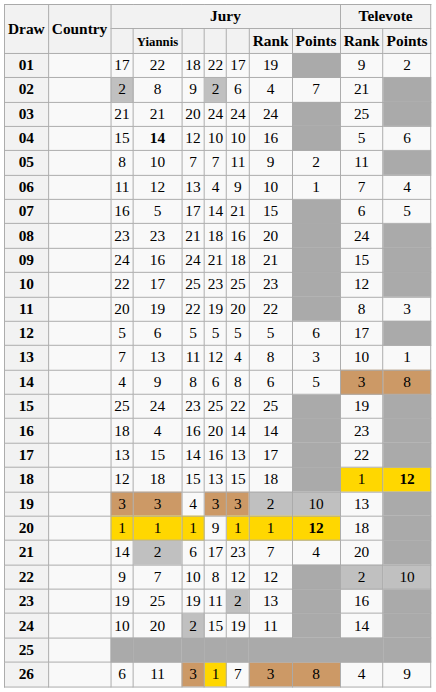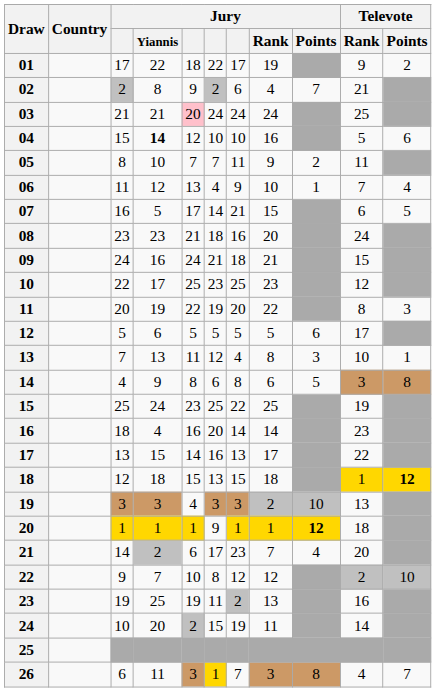03 | column 5: no background -> pink background
26 | Televote / Points: 9 -> 7
